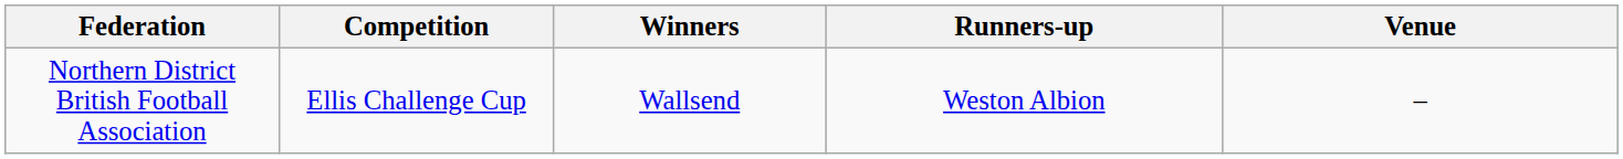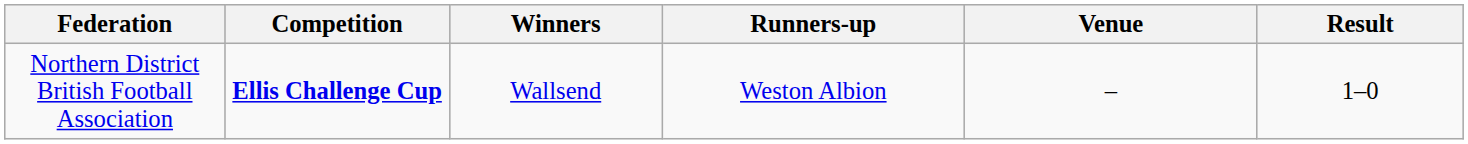+ column: Result | 1–0
Northern District British Football Association | Competition: normal -> bold
